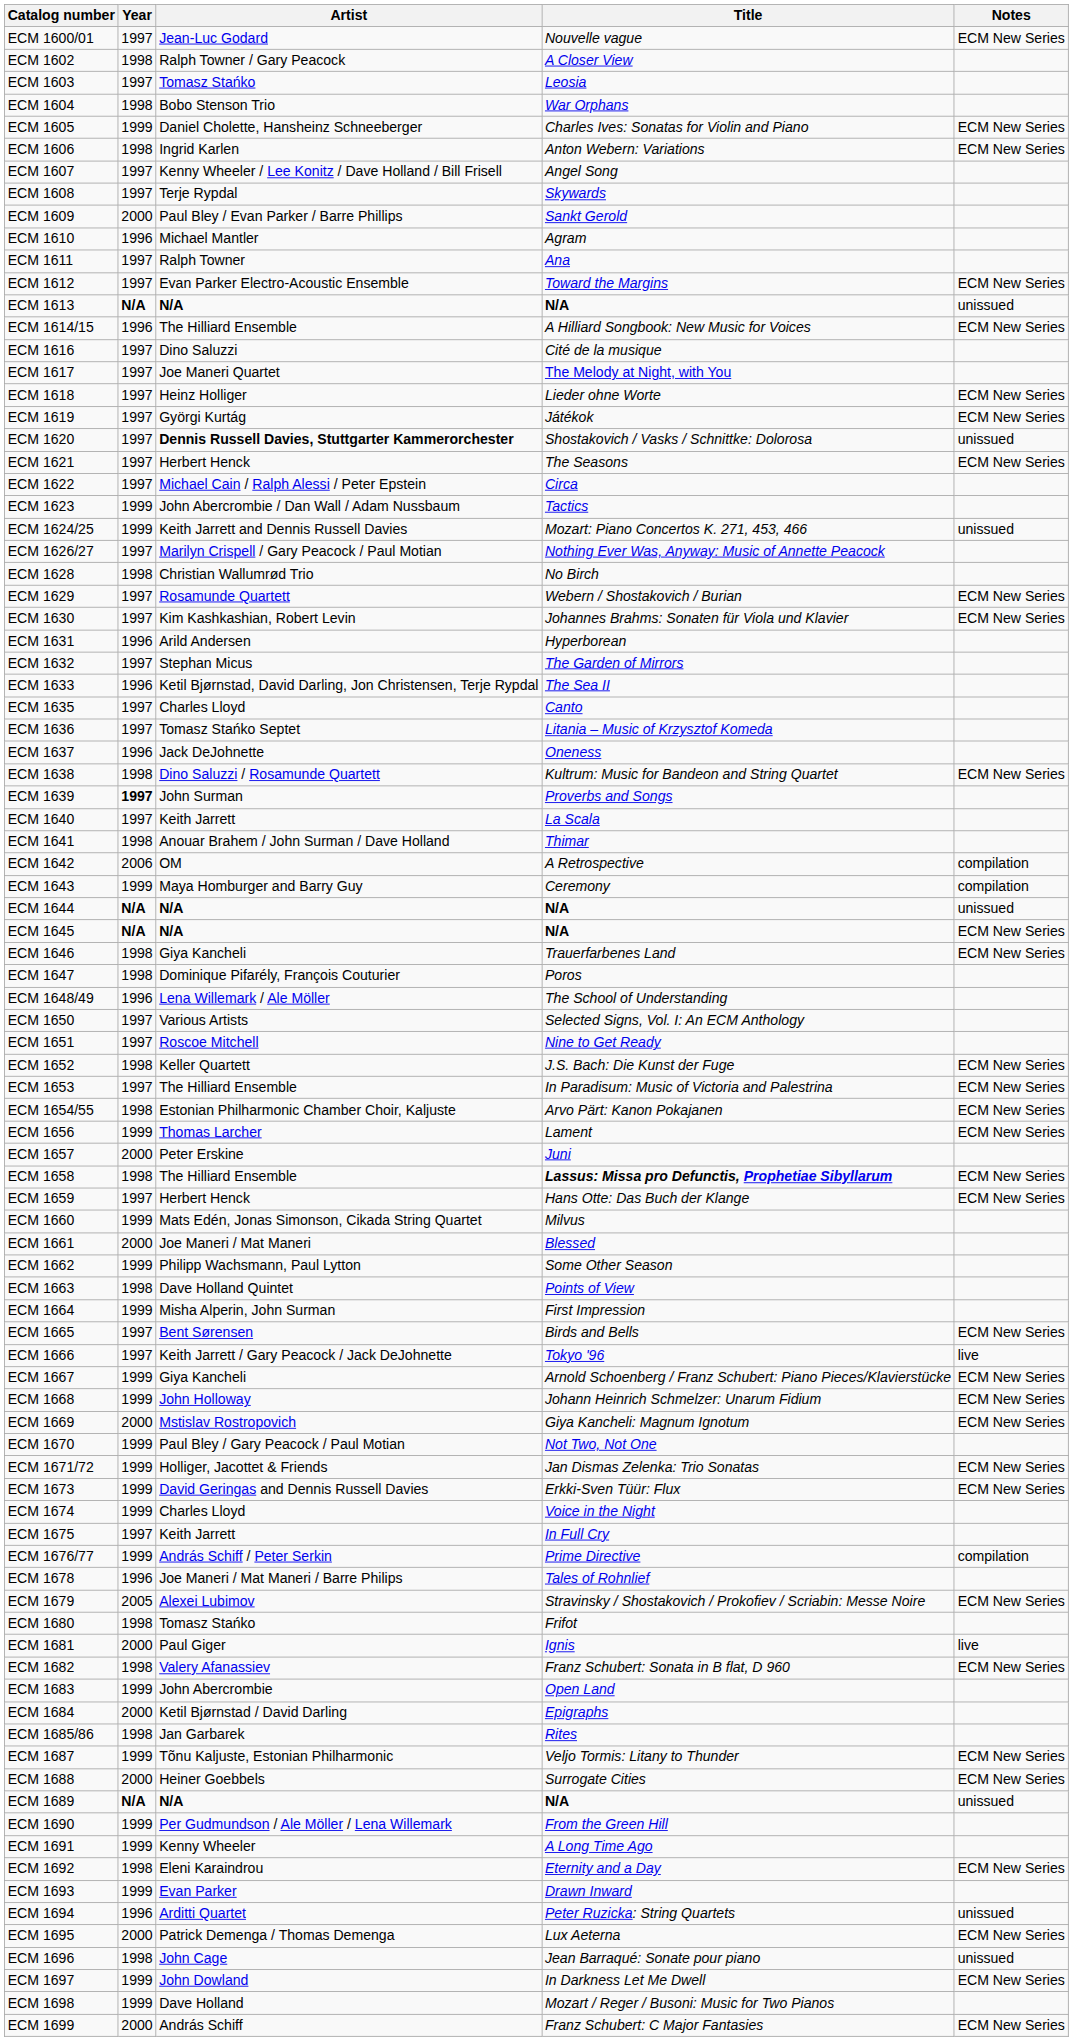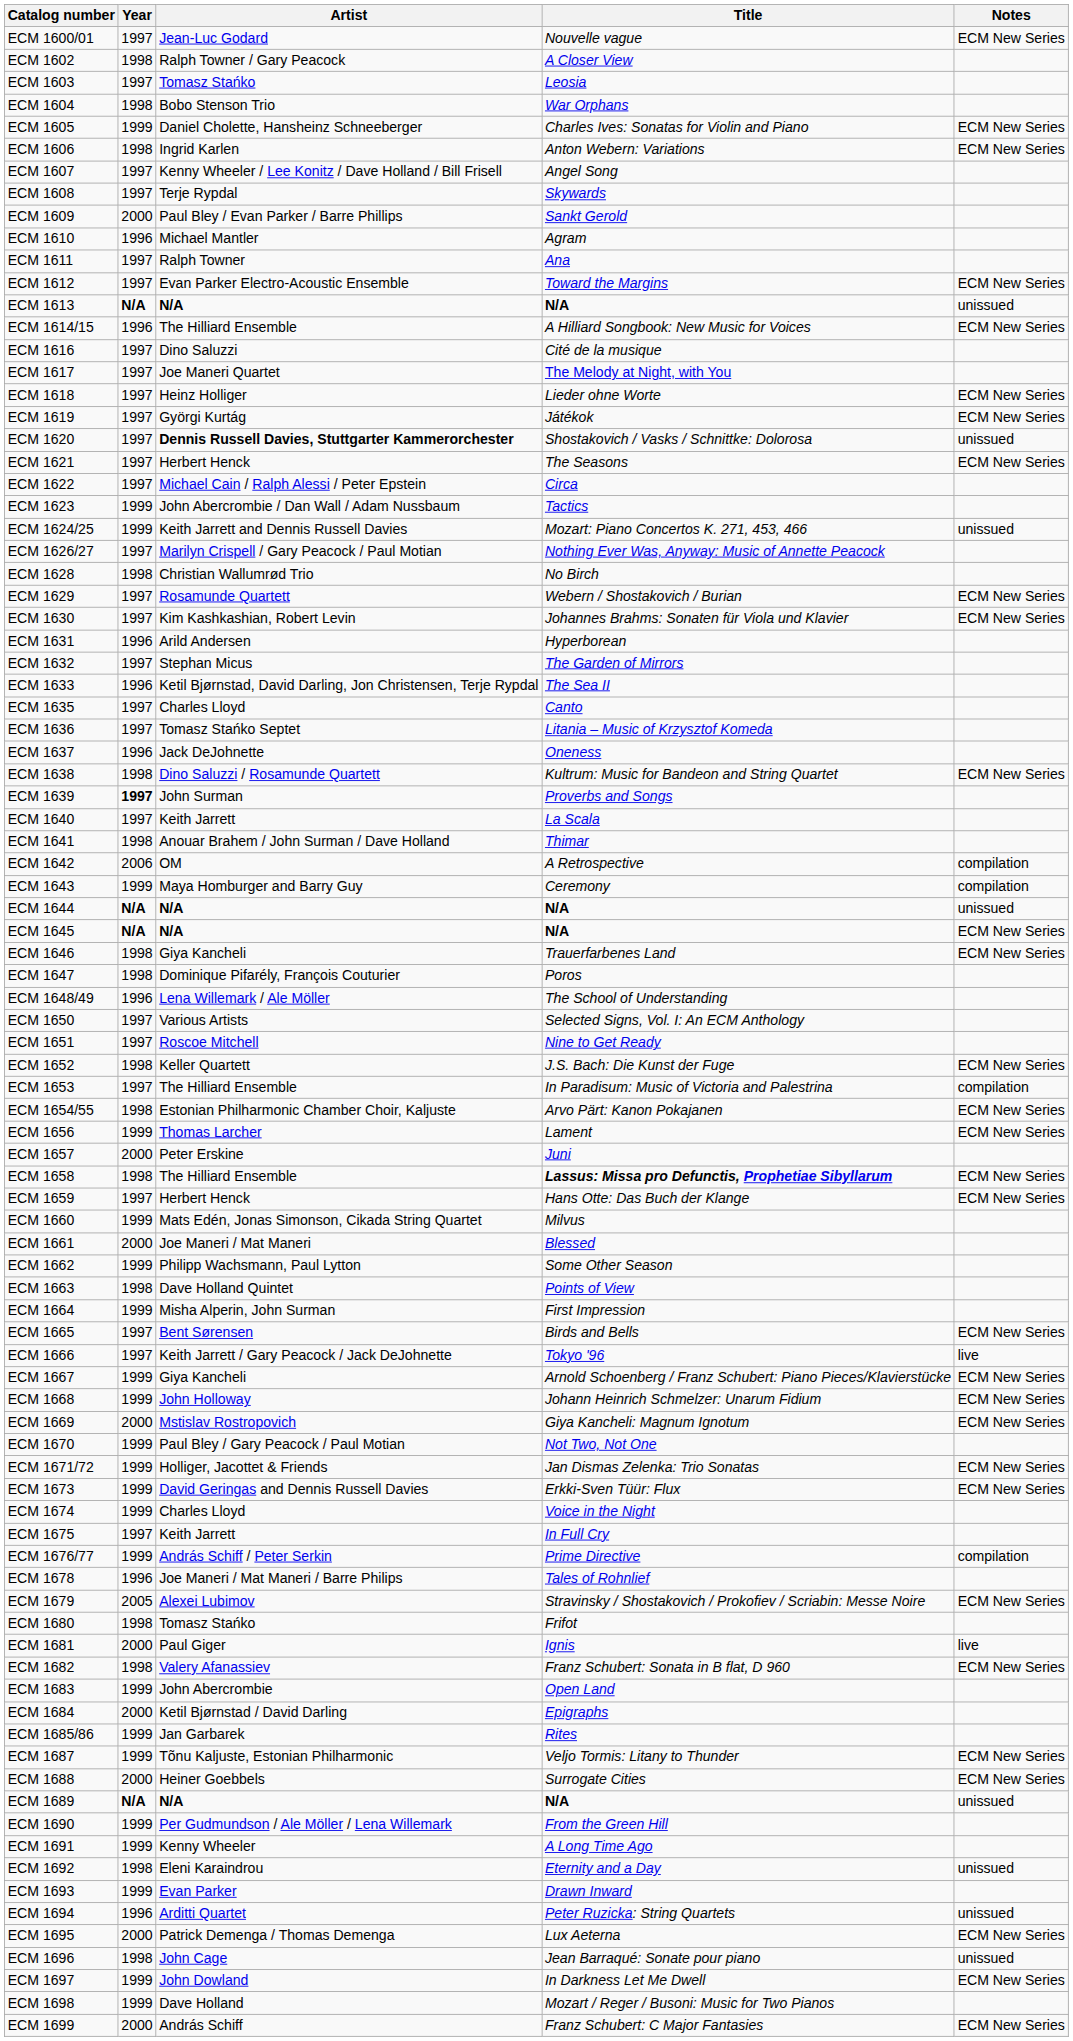ECM 1653 | Notes: ECM New Series -> compilation
ECM 1685/86 | Year: 1998 -> 1999
ECM 1692 | Notes: ECM New Series -> unissued
